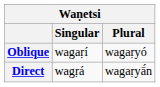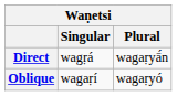rows swapped: Direct <-> Oblique
